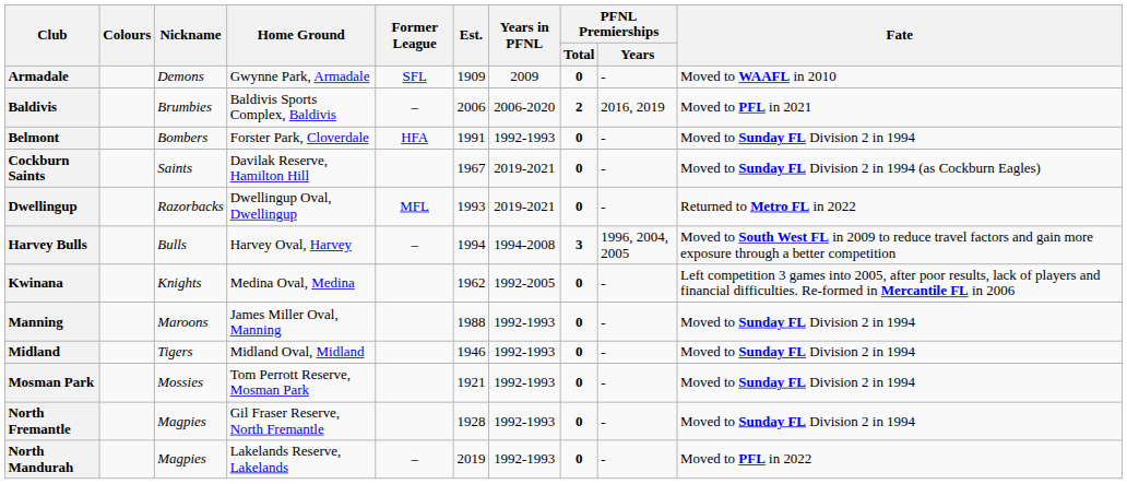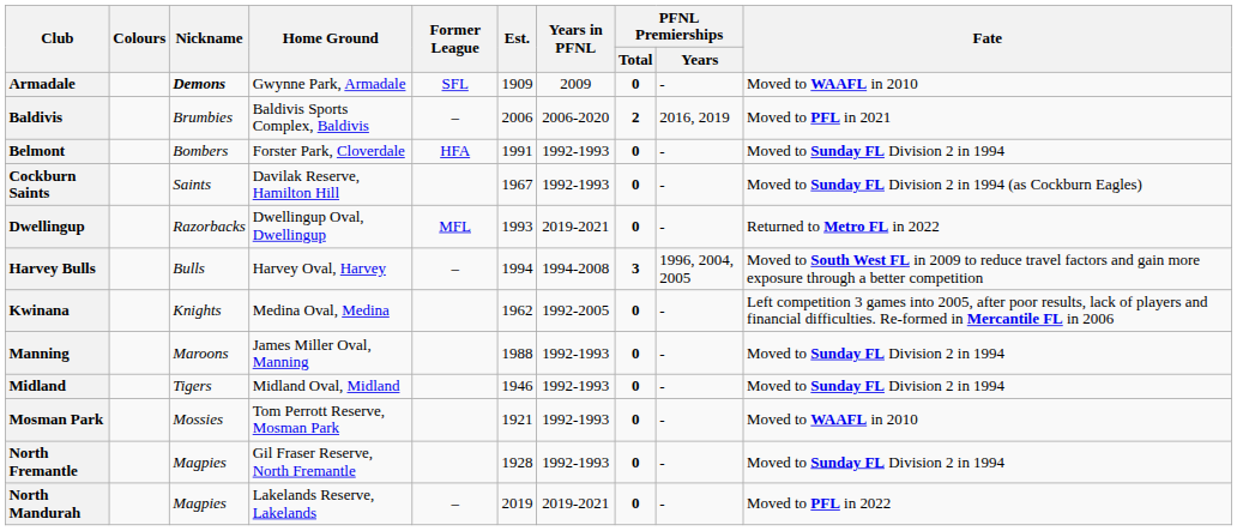Armadale | Nickname: normal -> bold
Cockburn Saints | Years in PFNL: 2019-2021 -> 1992-1993
Mosman Park | Fate: Moved to Sunday FL Division 2 in 1994 -> Moved to WAAFL in 2010
North Mandurah | Years in PFNL: 1992-1993 -> 2019-2021
